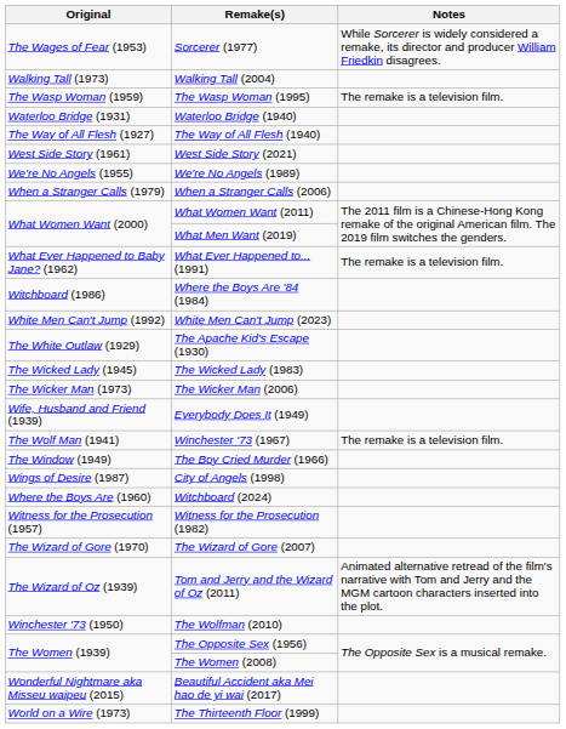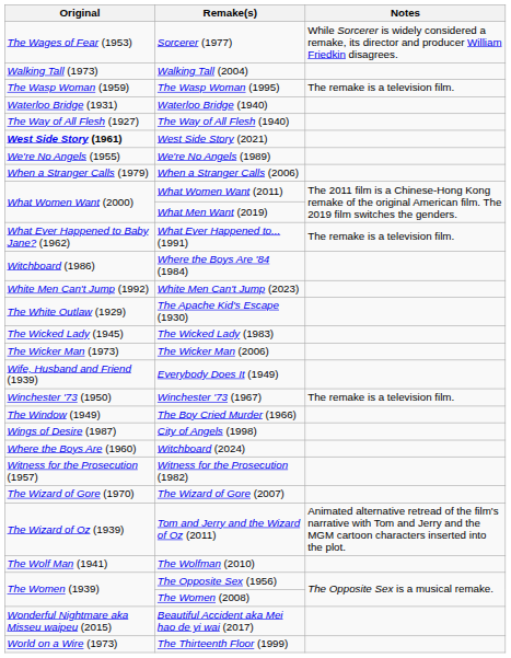West Side Story (2021) | Original: normal -> bold
Winchester '73 (1967) | Original: The Wolf Man (1941) -> Winchester '73 (1950)
The Wolfman (2010) | Original: Winchester '73 (1950) -> The Wolf Man (1941)
